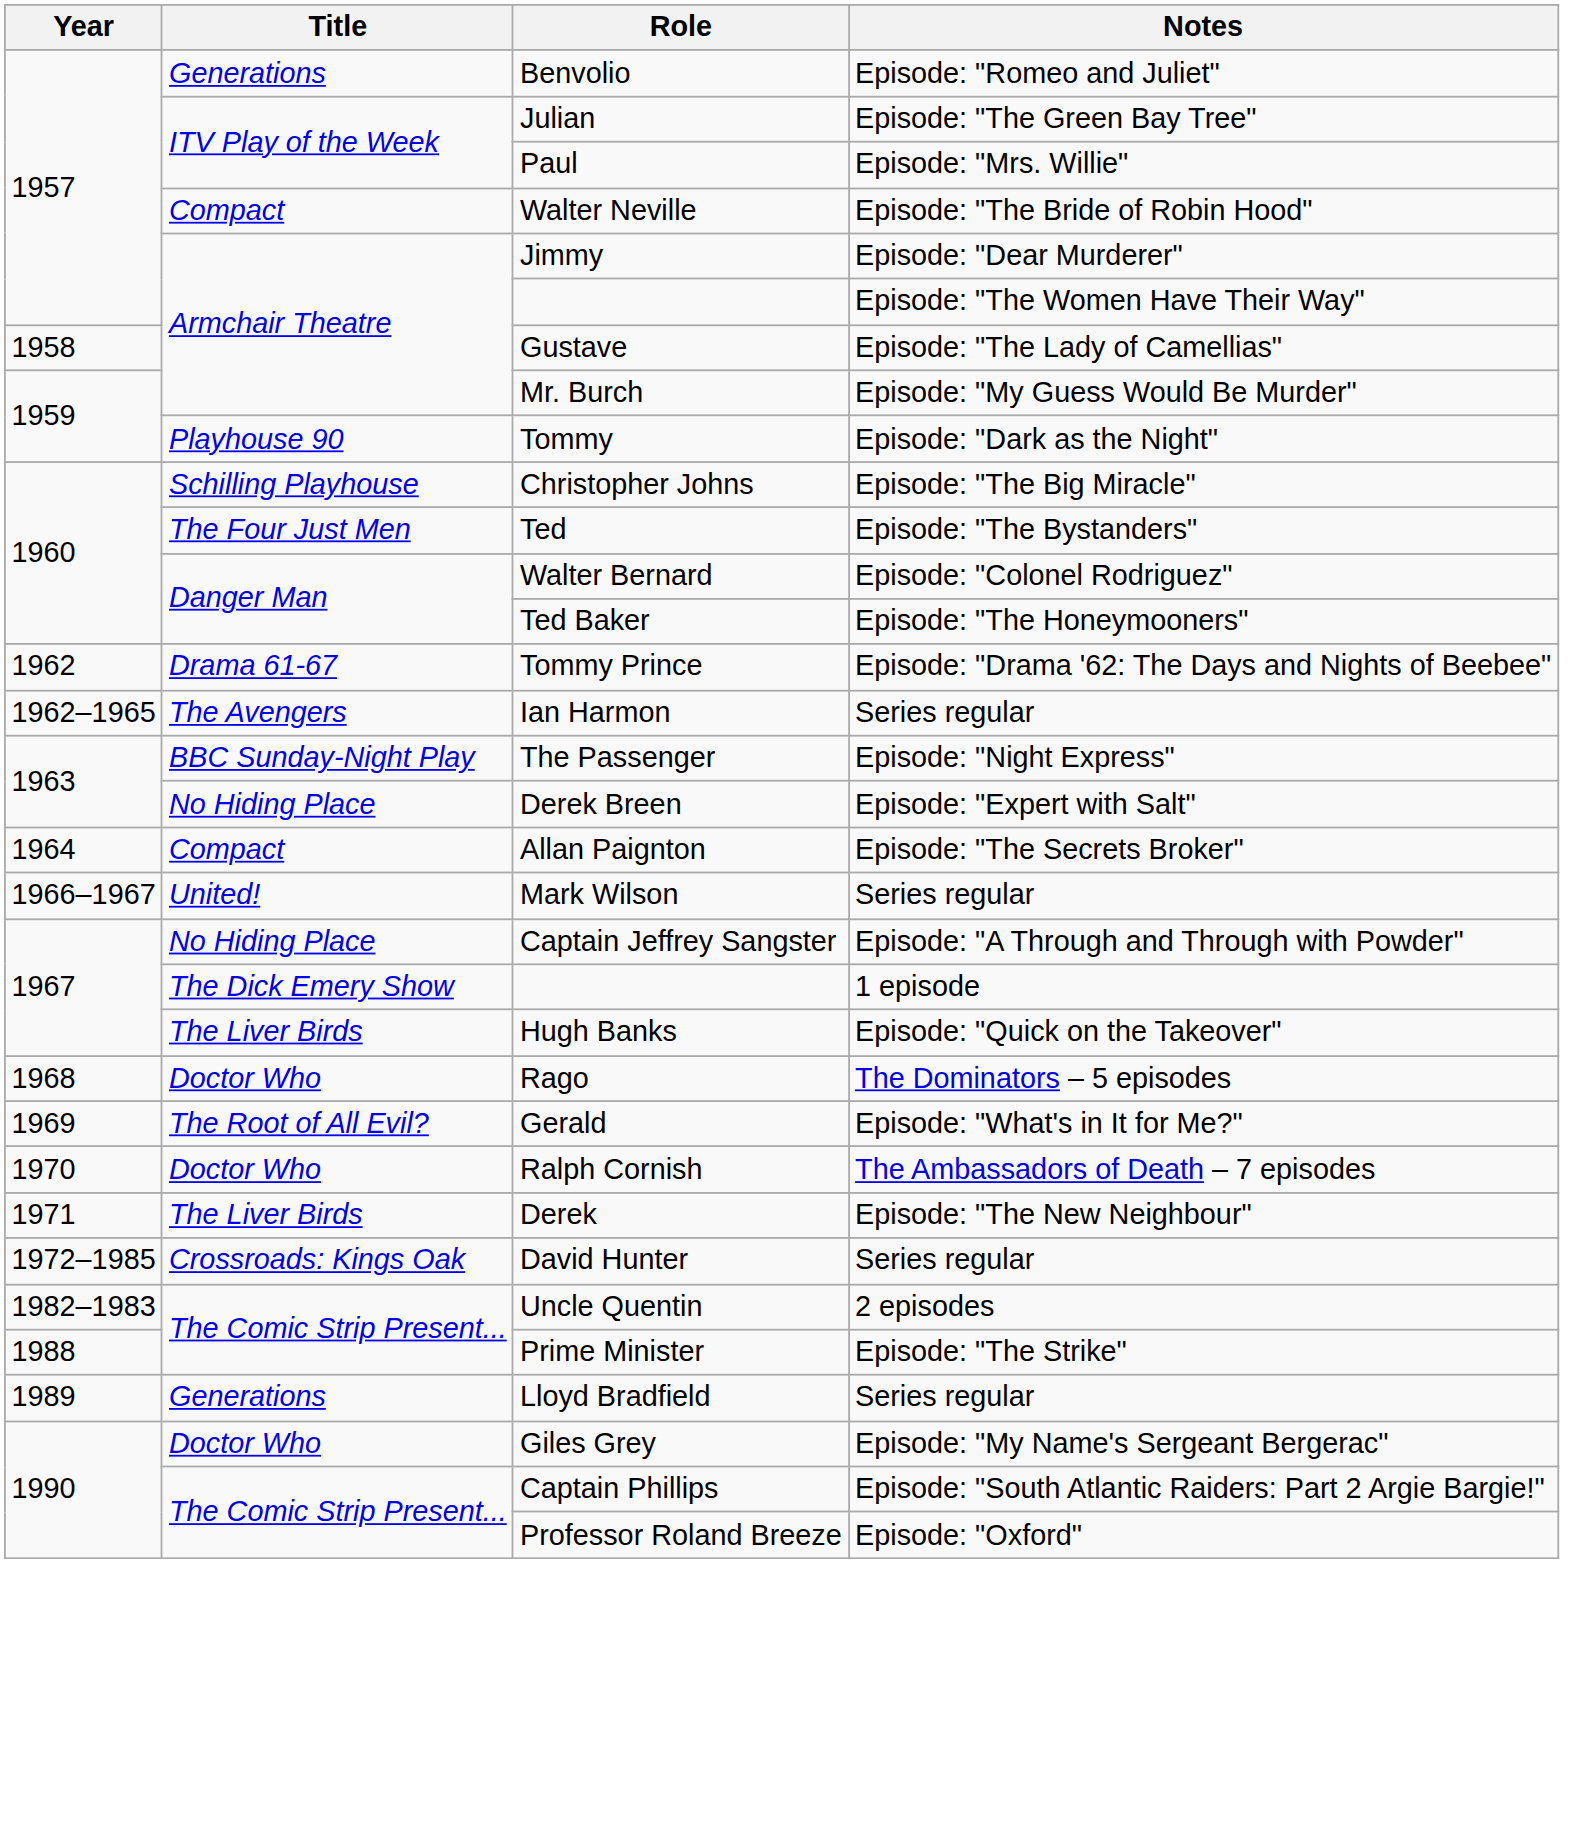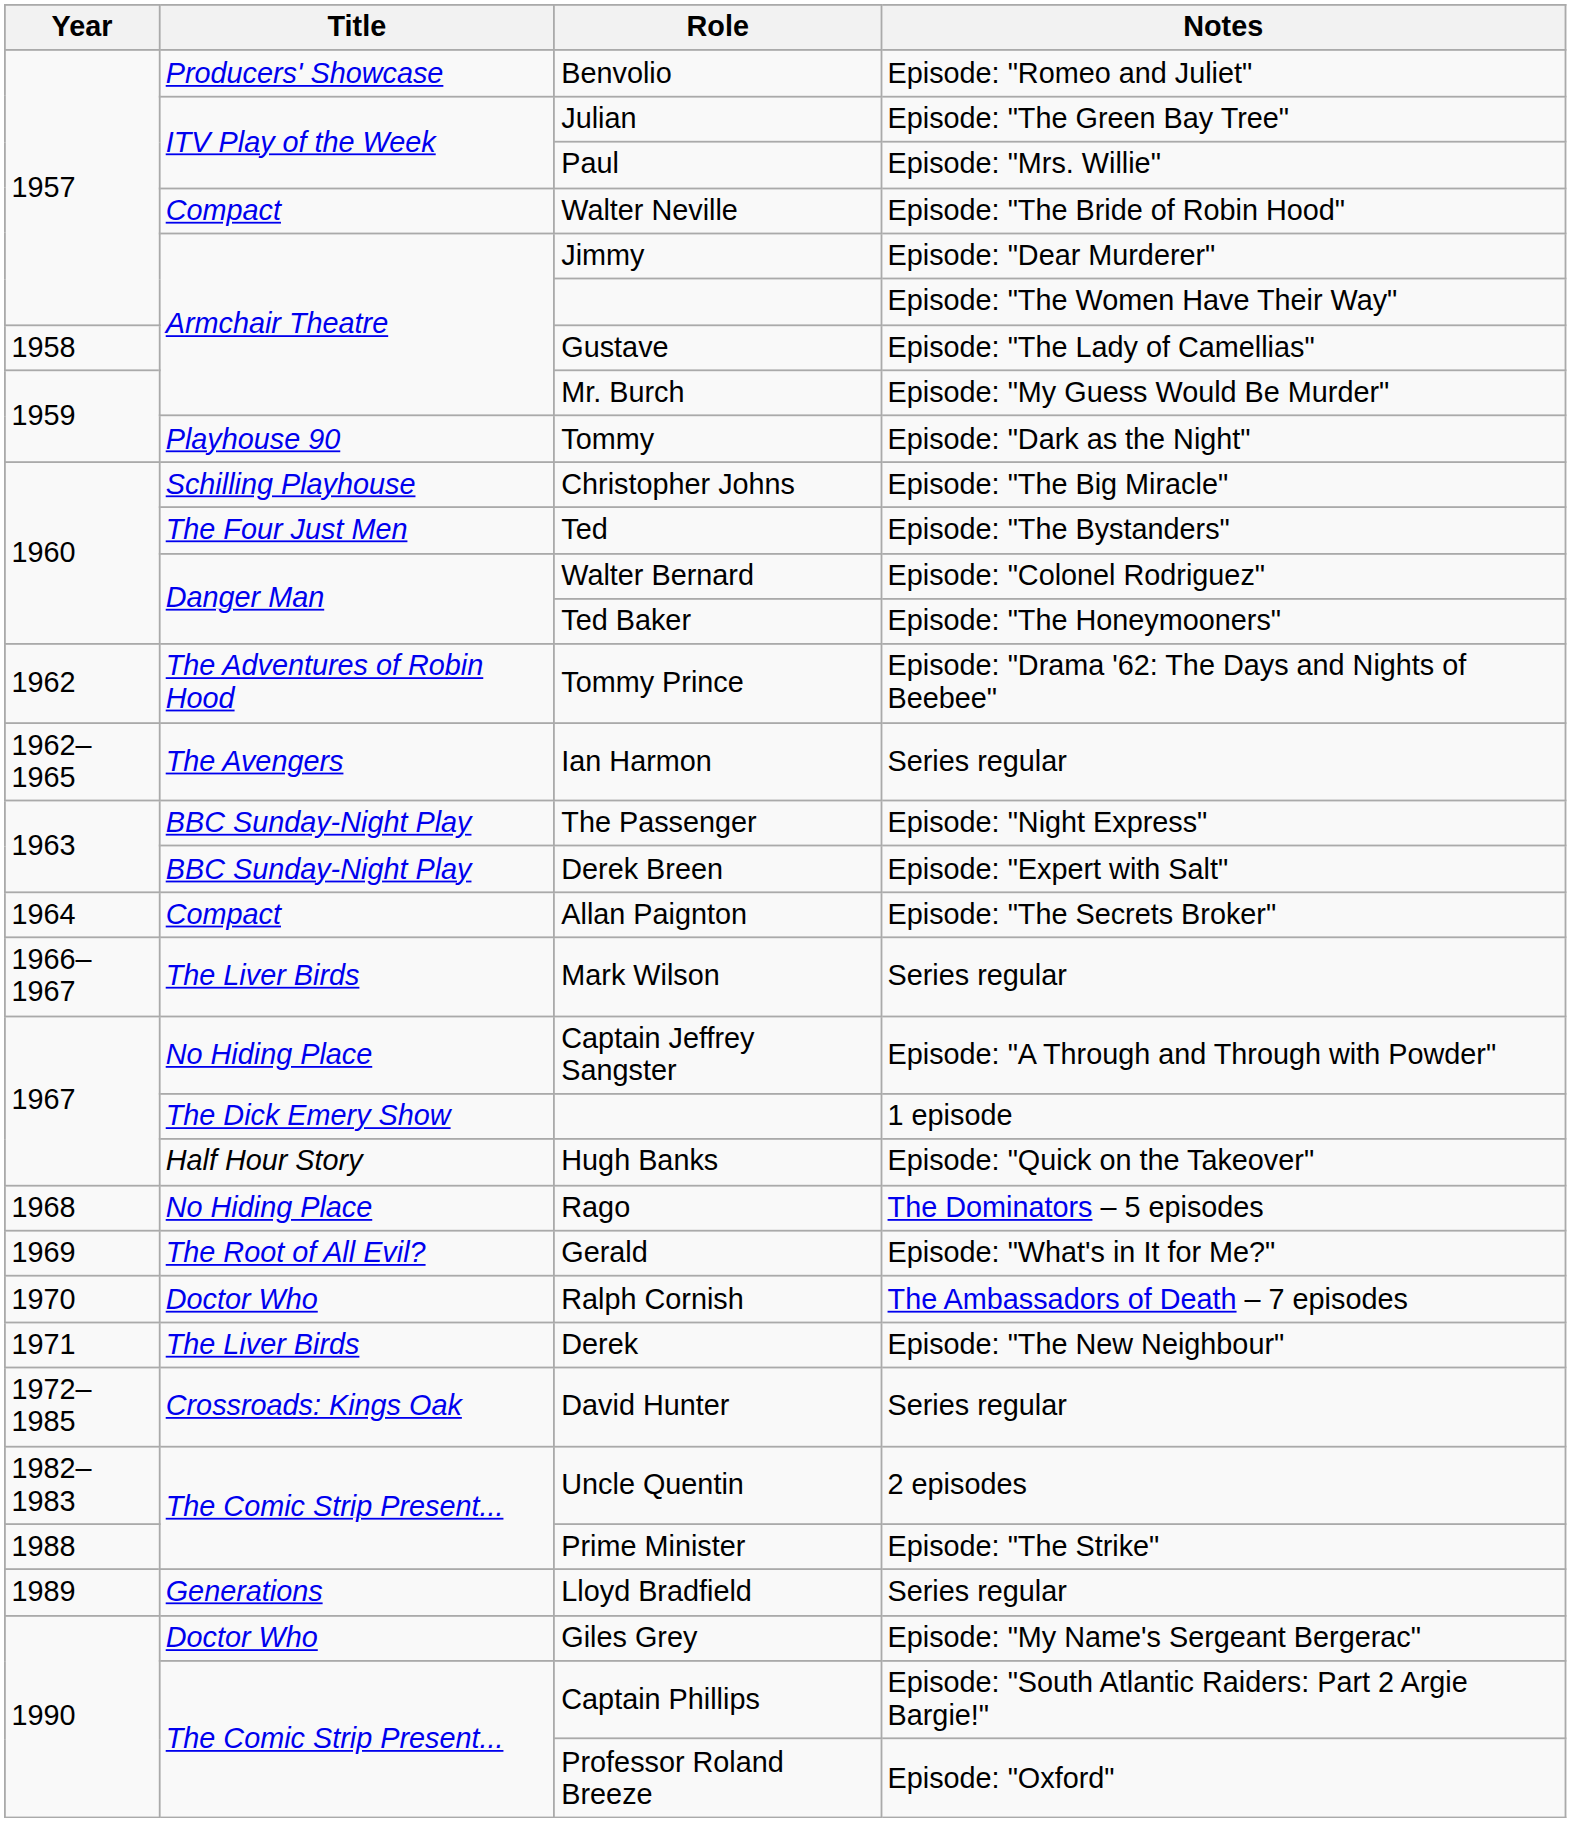Benvolio | Title: Generations -> Producers' Showcase
Tommy Prince | Title: Drama 61-67 -> The Adventures of Robin Hood
Derek Breen | Title: No Hiding Place -> BBC Sunday-Night Play
Mark Wilson | Title: United! -> The Liver Birds
Hugh Banks | Title: The Liver Birds -> Half Hour Story
Rago | Title: Doctor Who -> No Hiding Place
